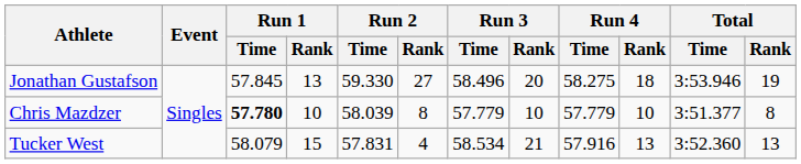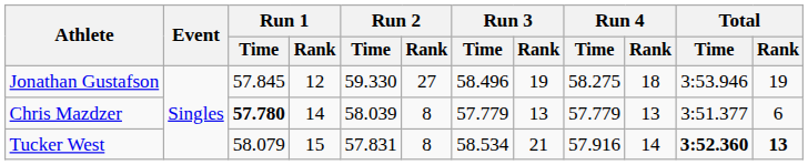Jonathan Gustafson | Run 1 / Rank: 13 -> 12
Jonathan Gustafson | Run 3 / Rank: 20 -> 19
Chris Mazdzer | Run 1 / Rank: 10 -> 14
Chris Mazdzer | Run 3 / Rank: 10 -> 13
Chris Mazdzer | Run 4 / Rank: 10 -> 13
Chris Mazdzer | Total / Rank: 8 -> 6
Tucker West | Run 2 / Rank: 4 -> 8
Tucker West | Run 4 / Rank: 13 -> 14
Tucker West | Total / Time: normal -> bold
Tucker West | Total / Rank: normal -> bold
